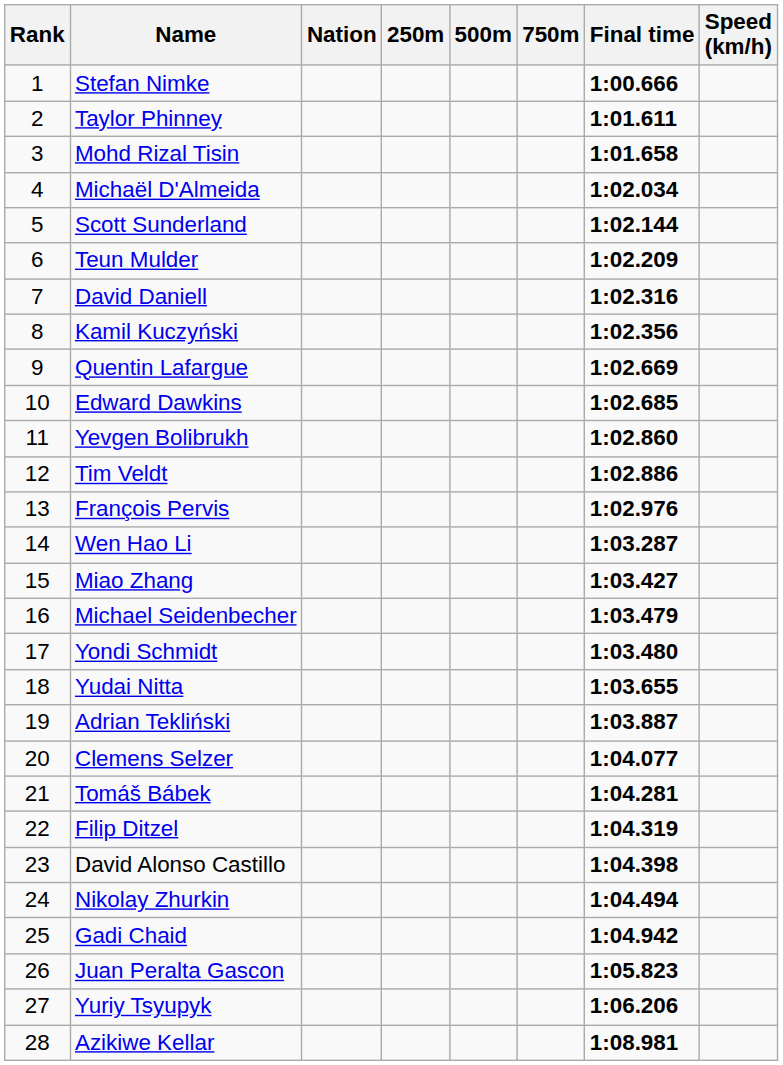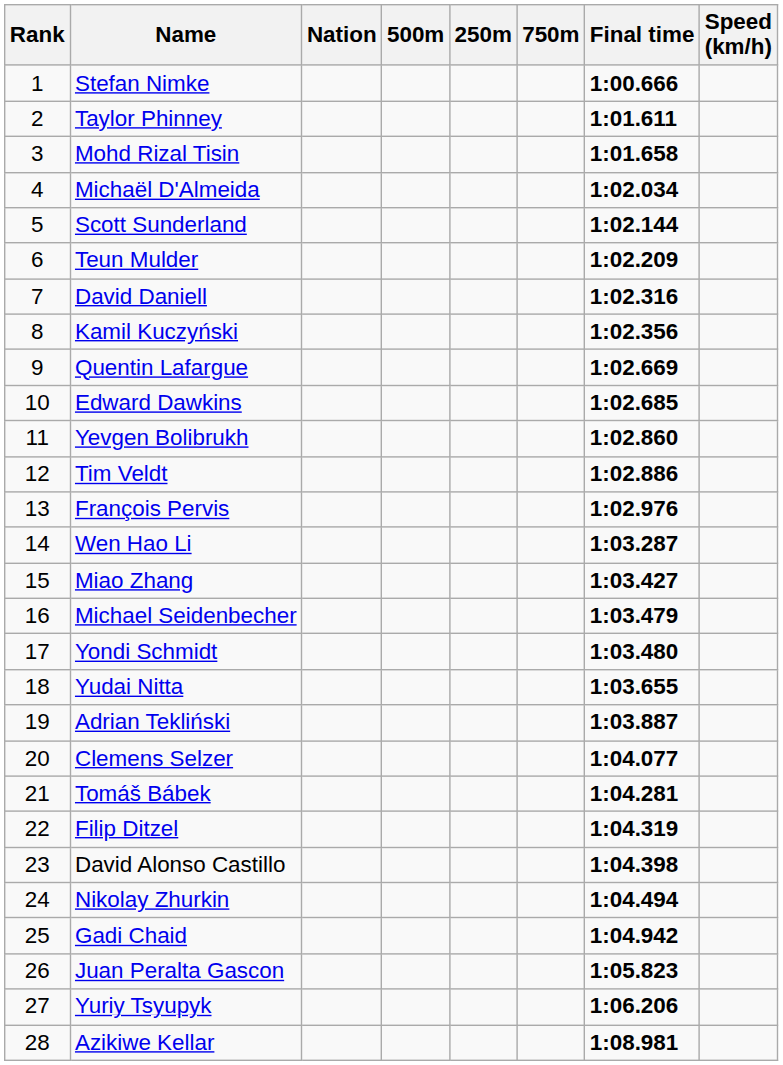columns swapped: 250m <-> 500m
